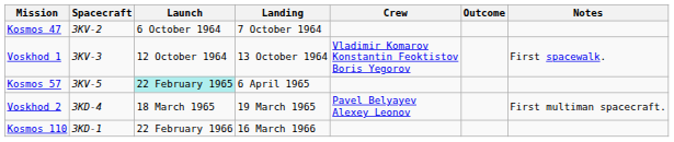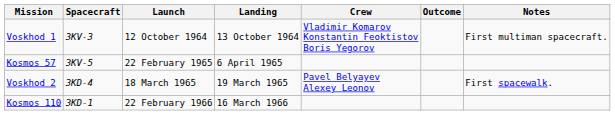- row: Kosmos 47 | 3KV-2 | 6 October 1964 | 7 October 1964
Voskhod 1 | Notes: First spacewalk. -> First multiman spacecraft.
Kosmos 57 | Launch: paleturquoise background -> no background
Voskhod 2 | Notes: First multiman spacecraft. -> First spacewalk.
